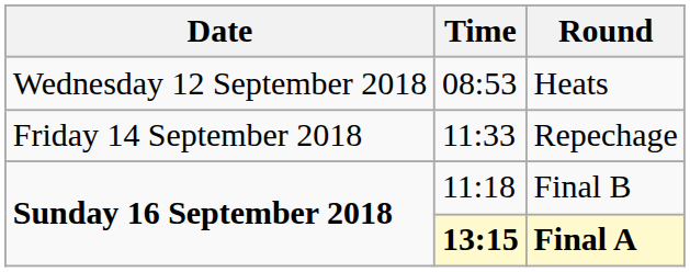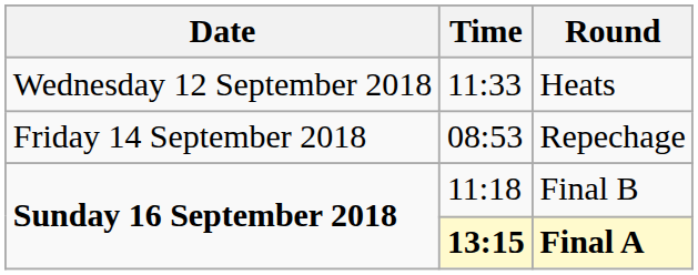Heats | Time: 08:53 -> 11:33
Repechage | Time: 11:33 -> 08:53
